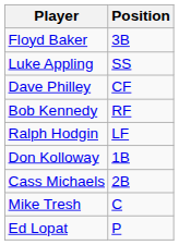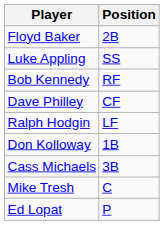Floyd Baker | Position: 3B -> 2B
rows swapped: Dave Philley <-> Bob Kennedy
Cass Michaels | Position: 2B -> 3B
